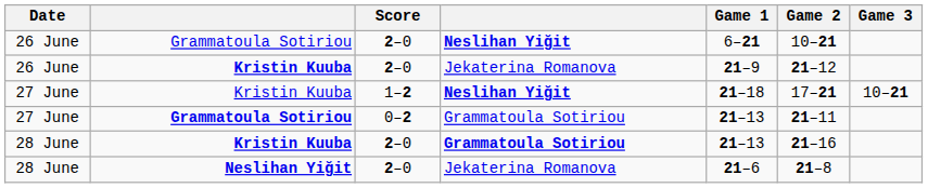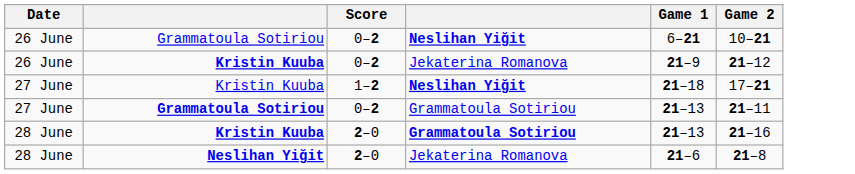- column: Game 3 | 10–21
26 June / Grammatoula Sotiriou | Score: 2–0 -> 0–2
26 June / Kristin Kuuba | Score: 2–0 -> 0–2
